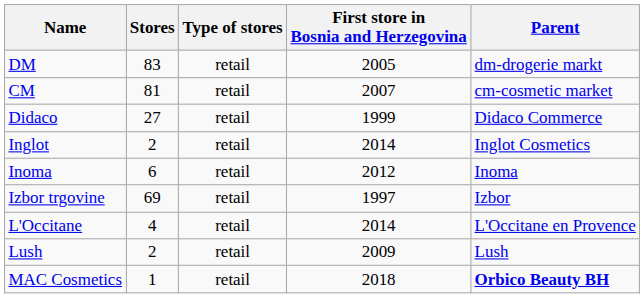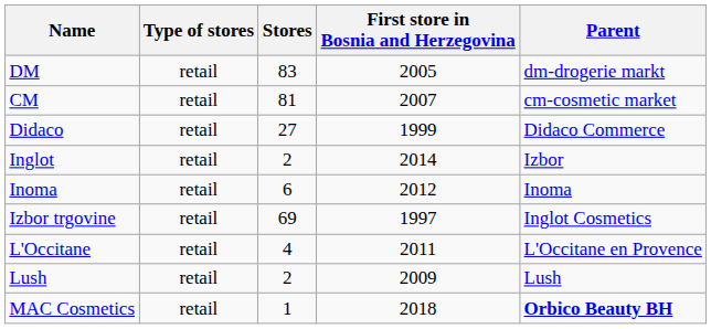columns swapped: Stores <-> Type of stores
Inglot | Parent: Inglot Cosmetics -> Izbor
Izbor trgovine | Parent: Izbor -> Inglot Cosmetics
L'Occitane | First store in Bosnia and Herzegovina: 2014 -> 2011
